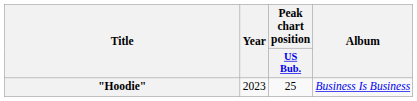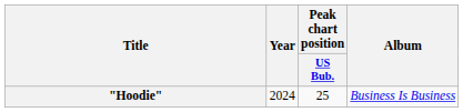"Hoodie" | Year: 2023 -> 2024
